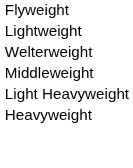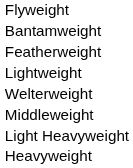+ row: Bantamweight
+ row: Featherweight
